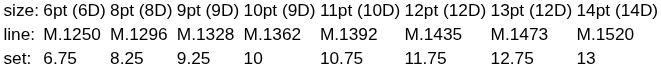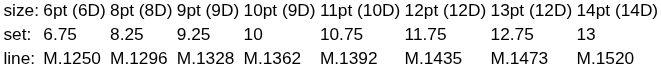rows swapped: set: <-> line:
